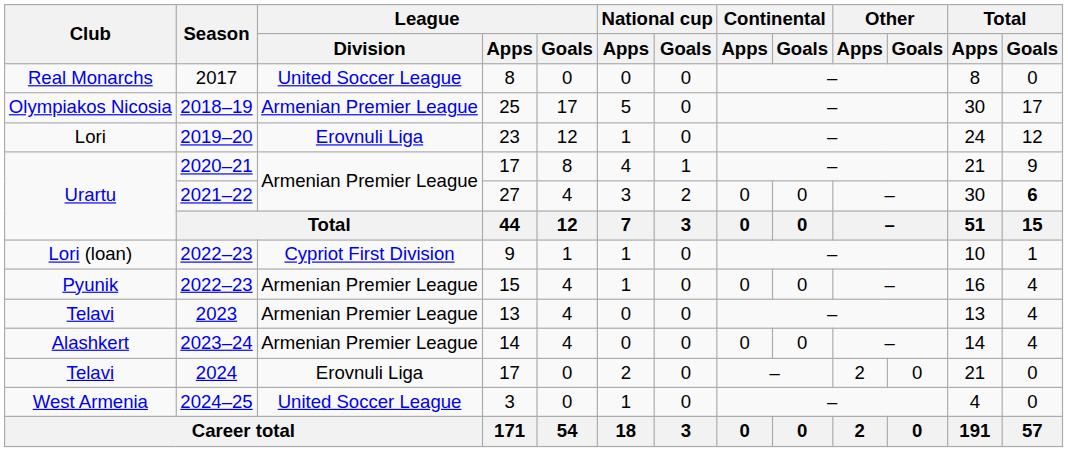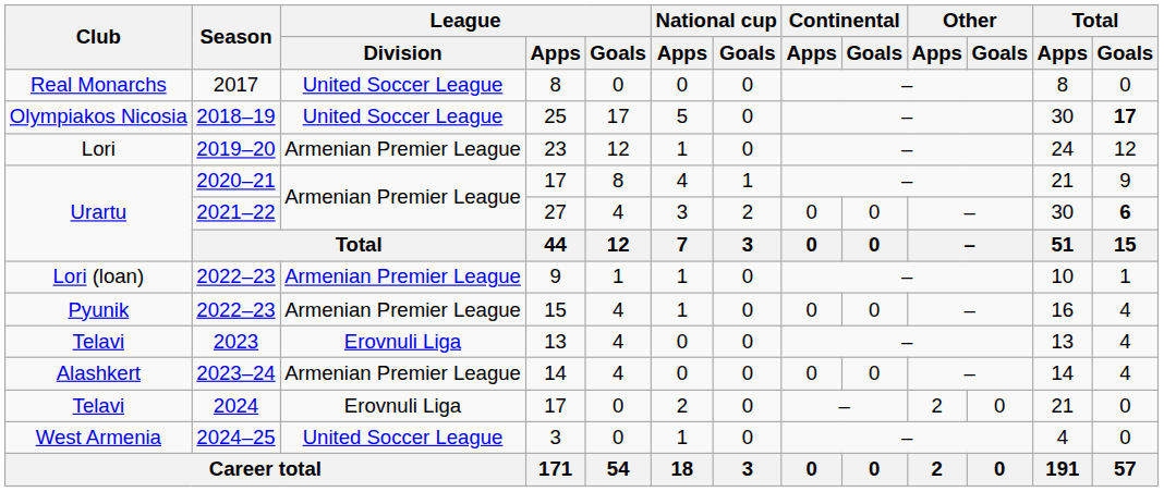2018–19 | League / Division: Armenian Premier League -> United Soccer League
2018–19 | Total / Goals: normal -> bold
2019–20 | League / Division: Erovnuli Liga -> Armenian Premier League
2022–23 / 9 | League / Division: Cypriot First Division -> Armenian Premier League
2023 | League / Division: Armenian Premier League -> Erovnuli Liga
